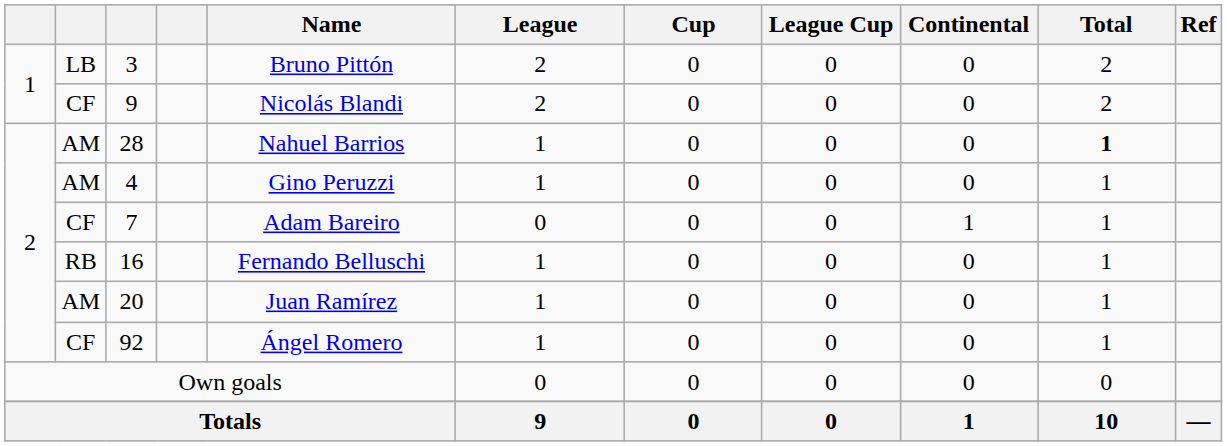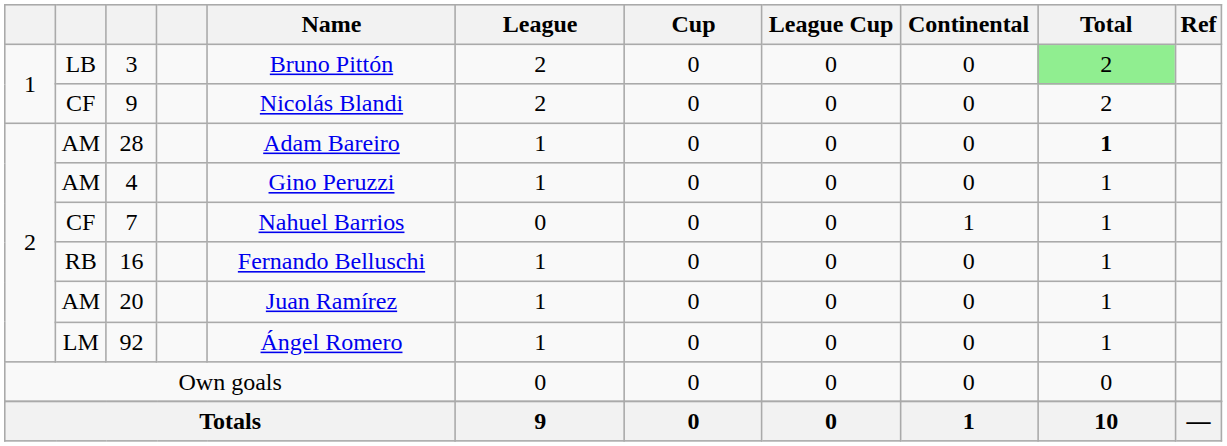3 | Total: no background -> lightgreen background
28 | Name: Nahuel Barrios -> Adam Bareiro
7 | Name: Adam Bareiro -> Nahuel Barrios
92 | column 2: CF -> LM
